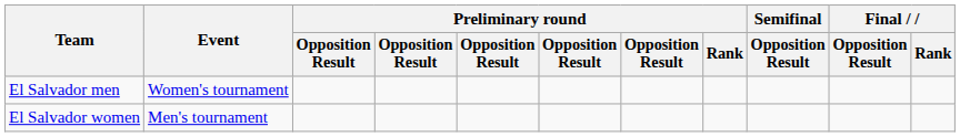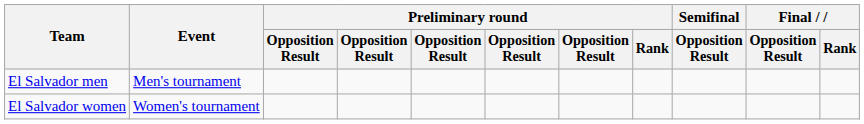El Salvador men | Event: Women's tournament -> Men's tournament
El Salvador women | Event: Men's tournament -> Women's tournament
